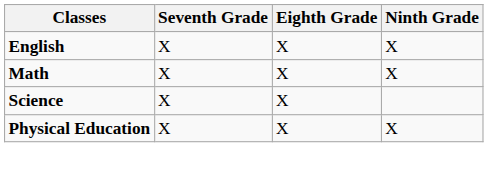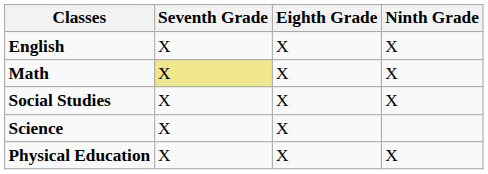Math | Seventh Grade: no background -> khaki background
+ row: Social Studies | X | X | X
